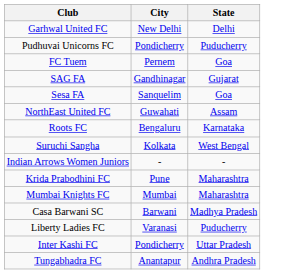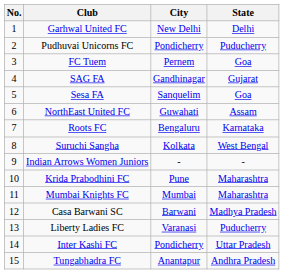+ column: No. | 1 | 2 | 3 | 4 | 5 | 6 | 7 | 8 | 9 | 10 | 11 | 12 | 13 | 14 | 15
